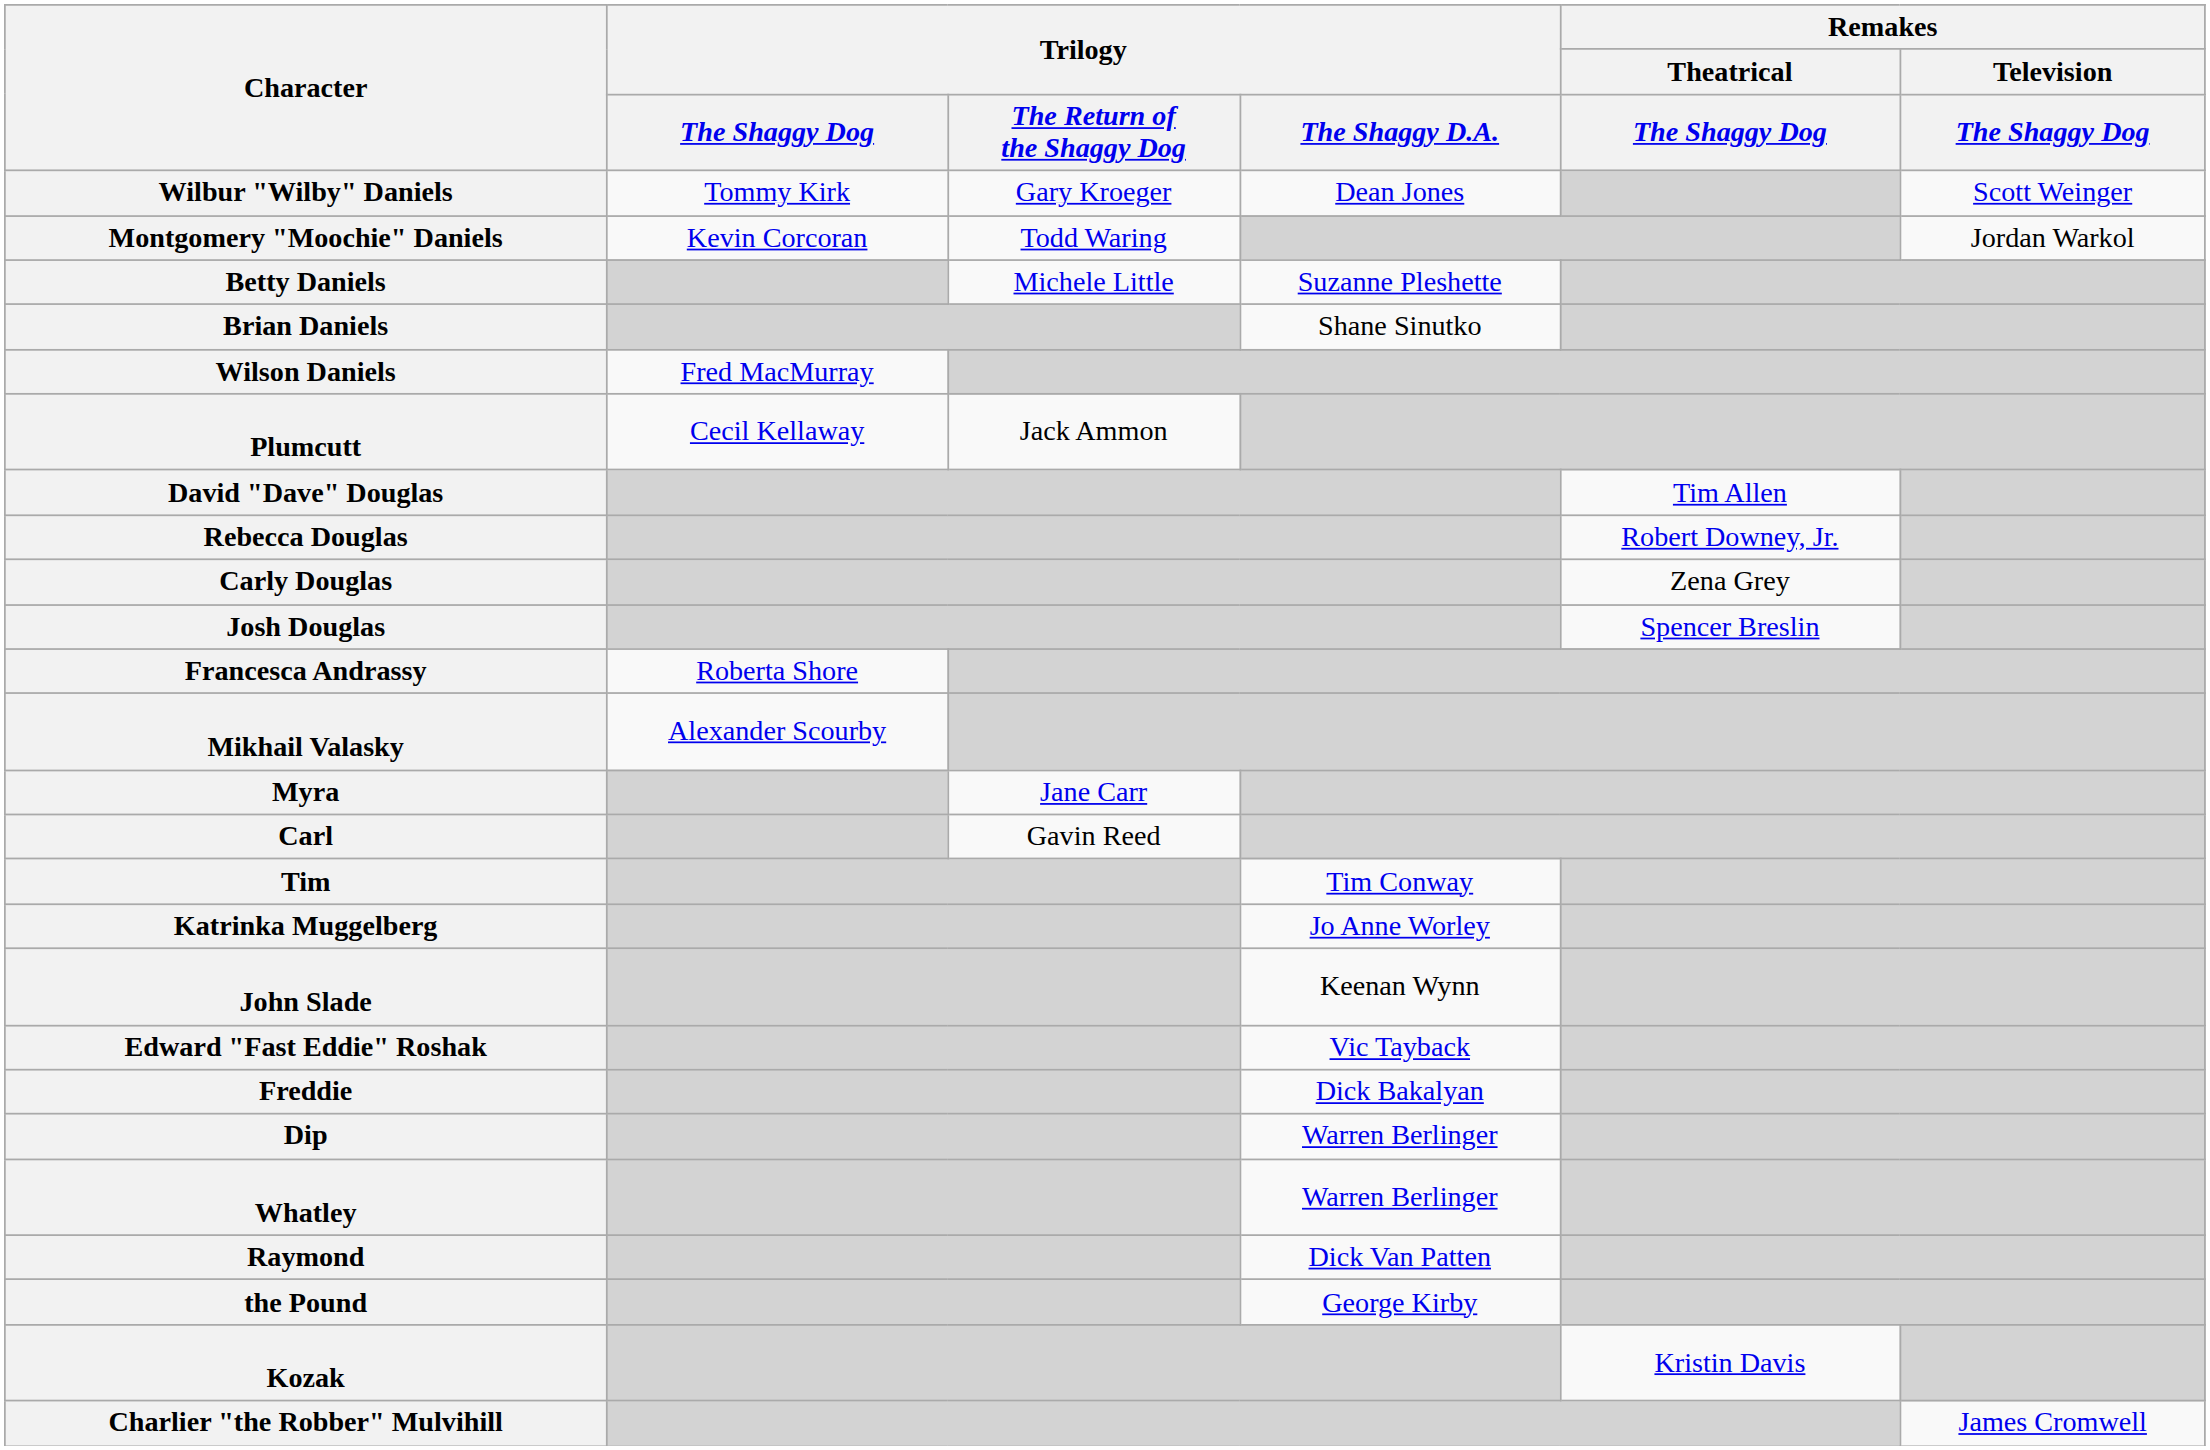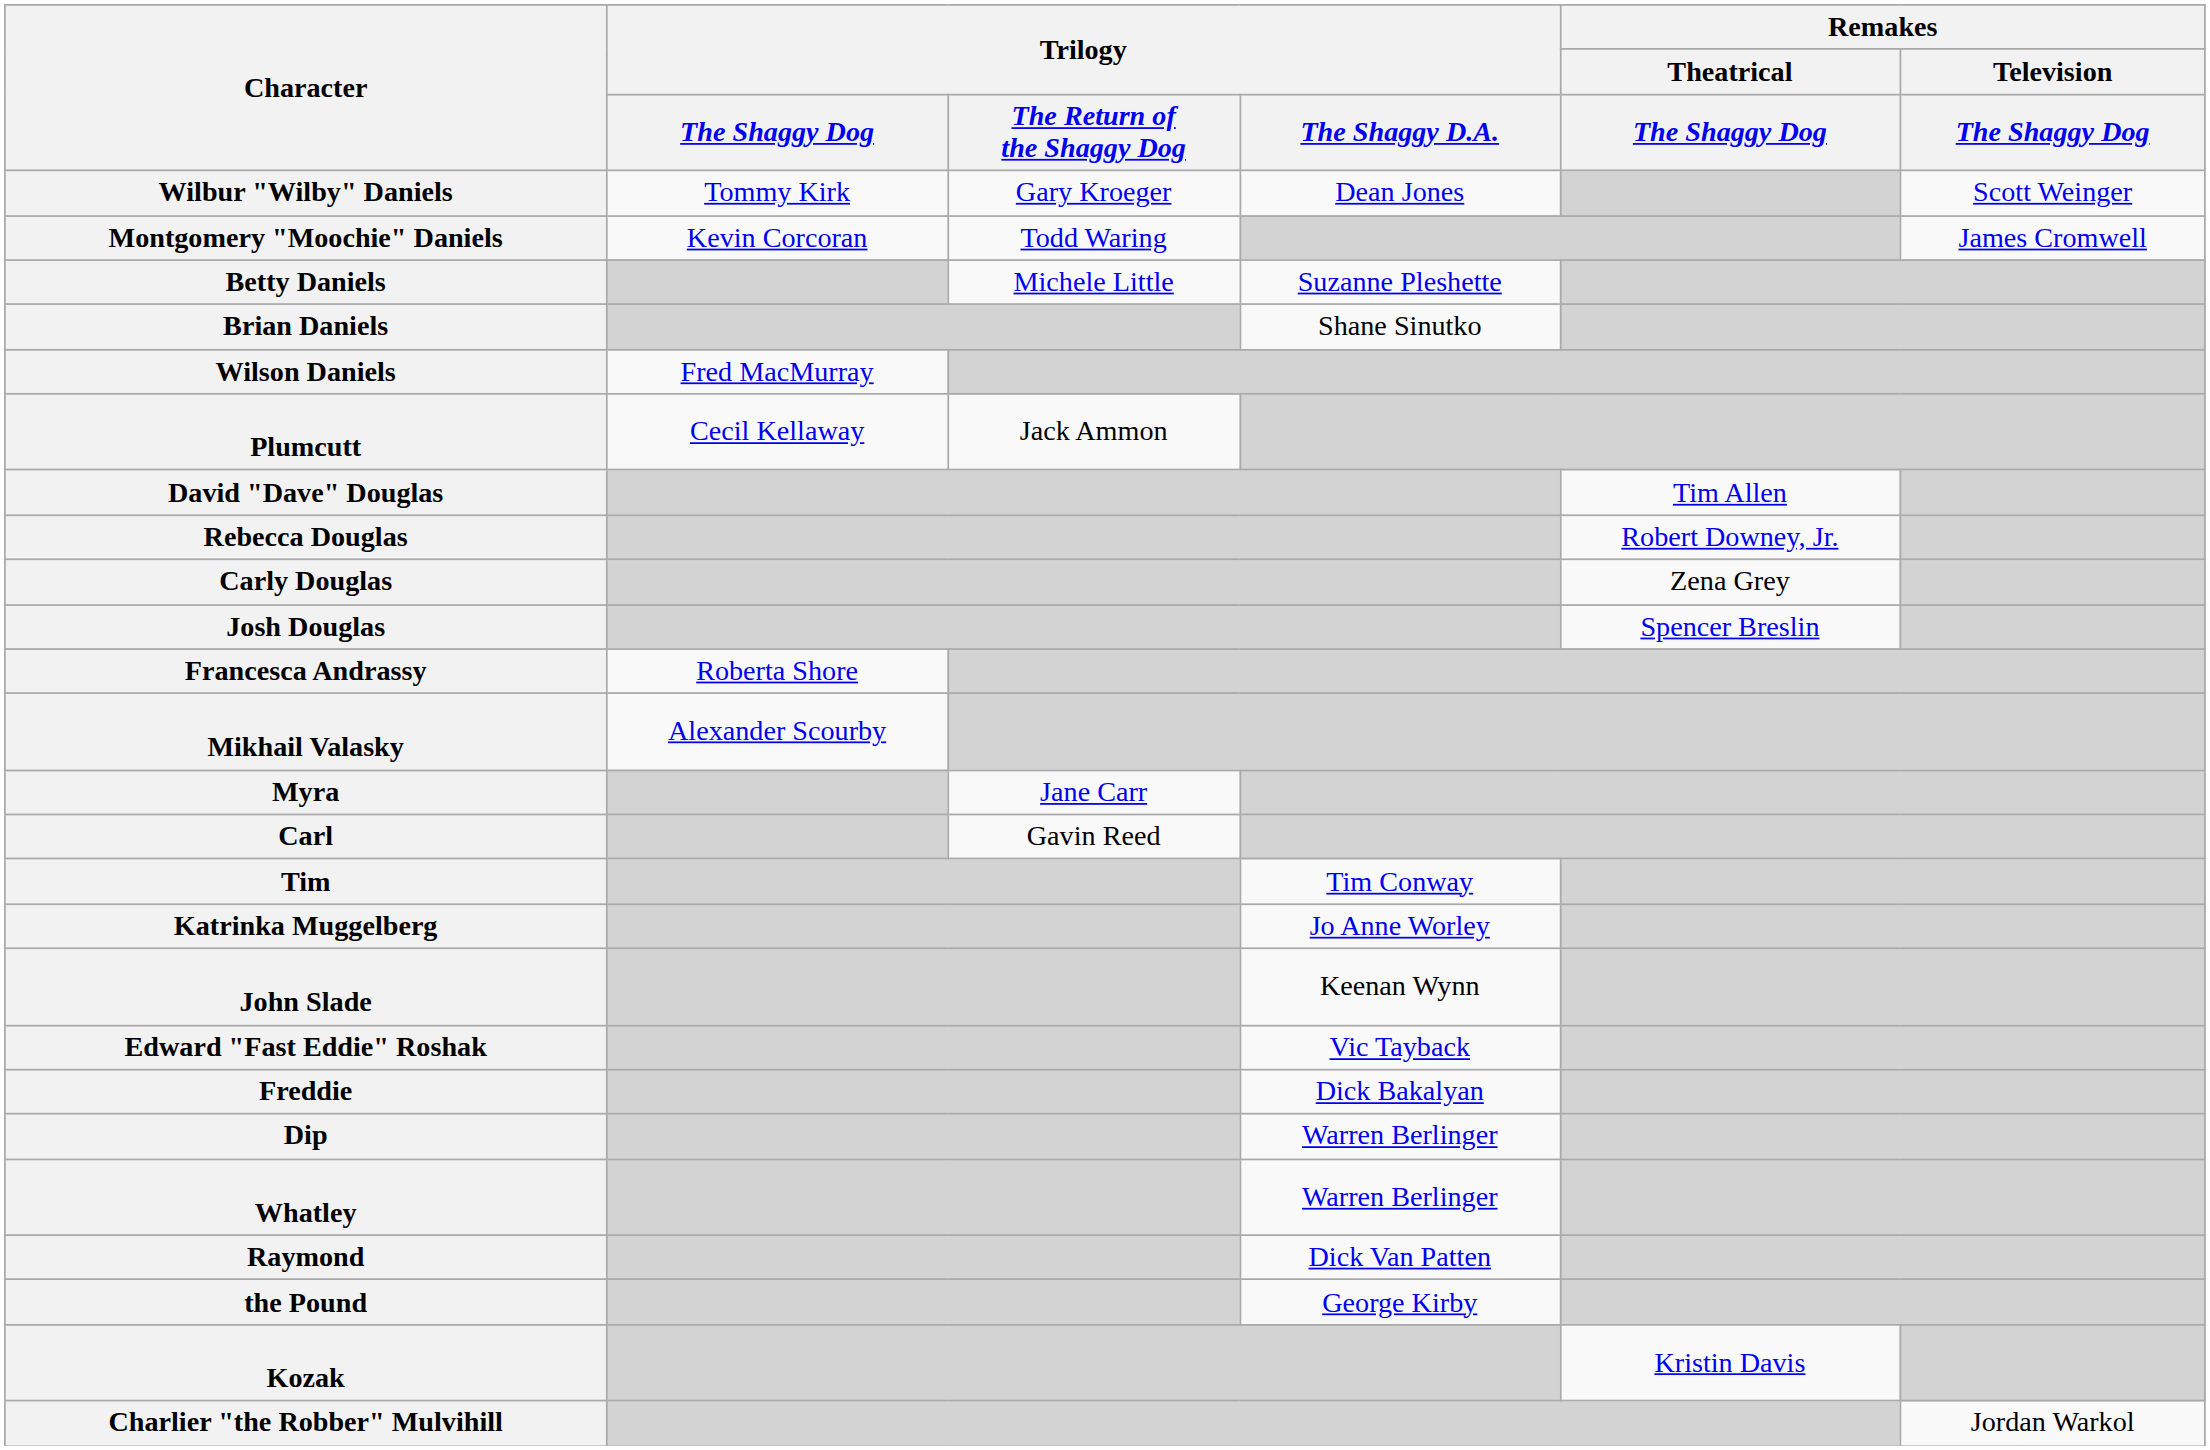Montgomery "Moochie" Daniels | Remakes / Television / The Shaggy Dog: Jordan Warkol -> James Cromwell
Charlier "the Robber" Mulvihill | Remakes / Television / The Shaggy Dog: James Cromwell -> Jordan Warkol
